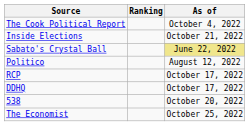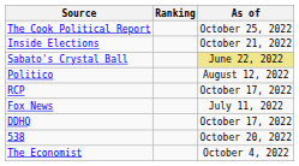The Cook Political Report | As of: October 4, 2022 -> October 25, 2022
+ row: Fox News | July 11, 2022
The Economist | As of: October 25, 2022 -> October 4, 2022
